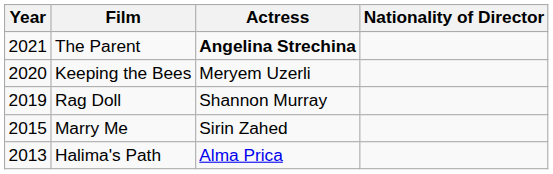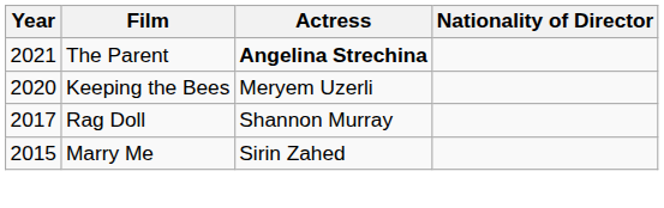Rag Doll | Year: 2019 -> 2017
- row: 2013 | Halima's Path | Alma Prica
